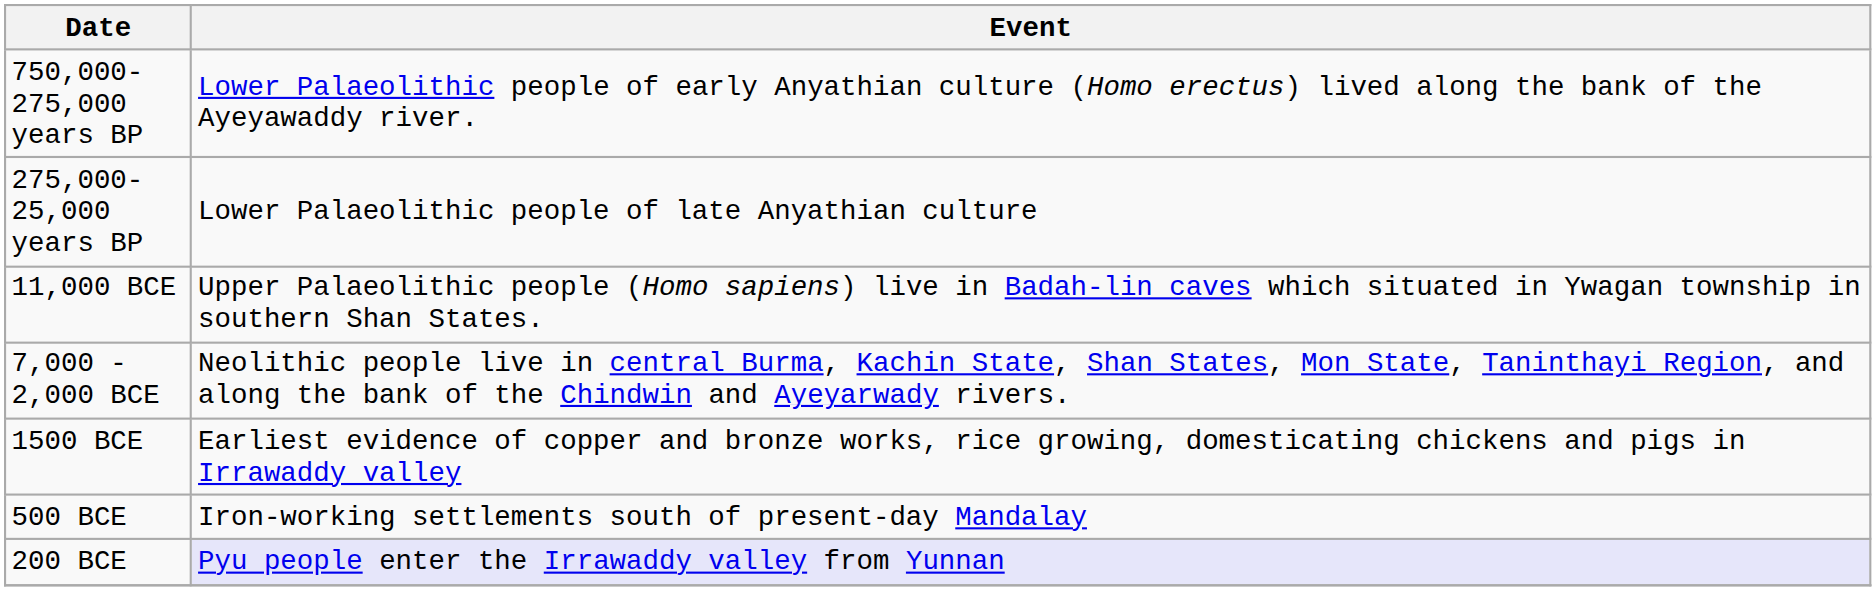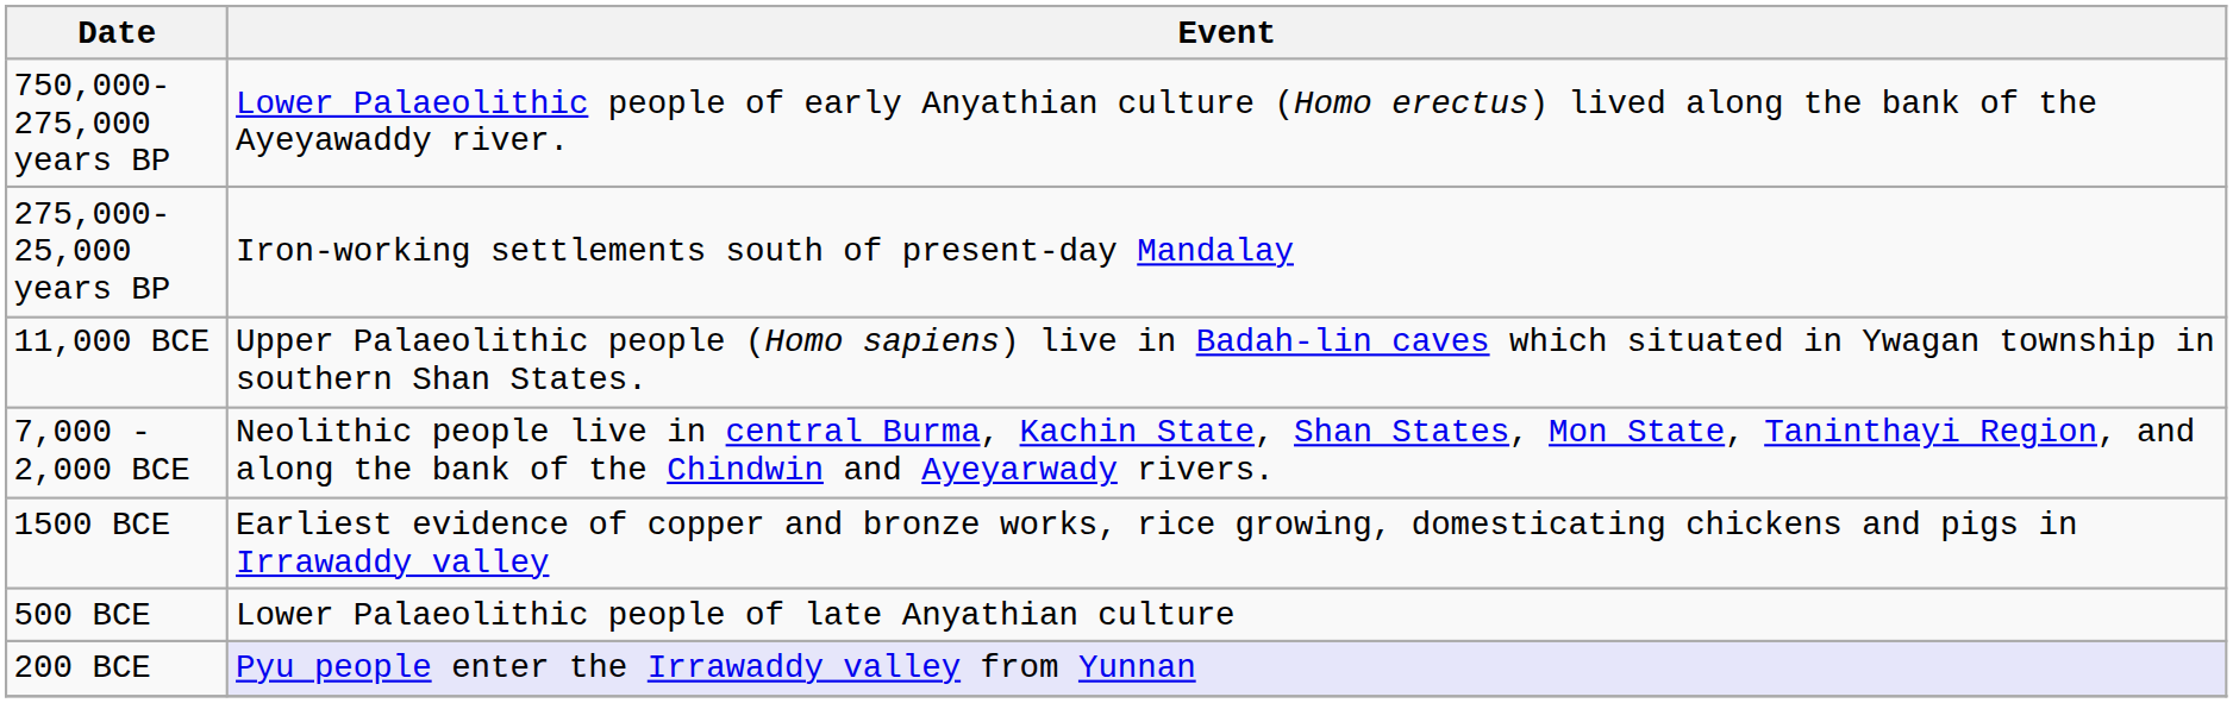275,000-25,000 years BP | Event: Lower Palaeolithic people of late Anyathian culture -> Iron-working settlements south of present-day Mandalay
500 BCE | Event: Iron-working settlements south of present-day Mandalay -> Lower Palaeolithic people of late Anyathian culture
